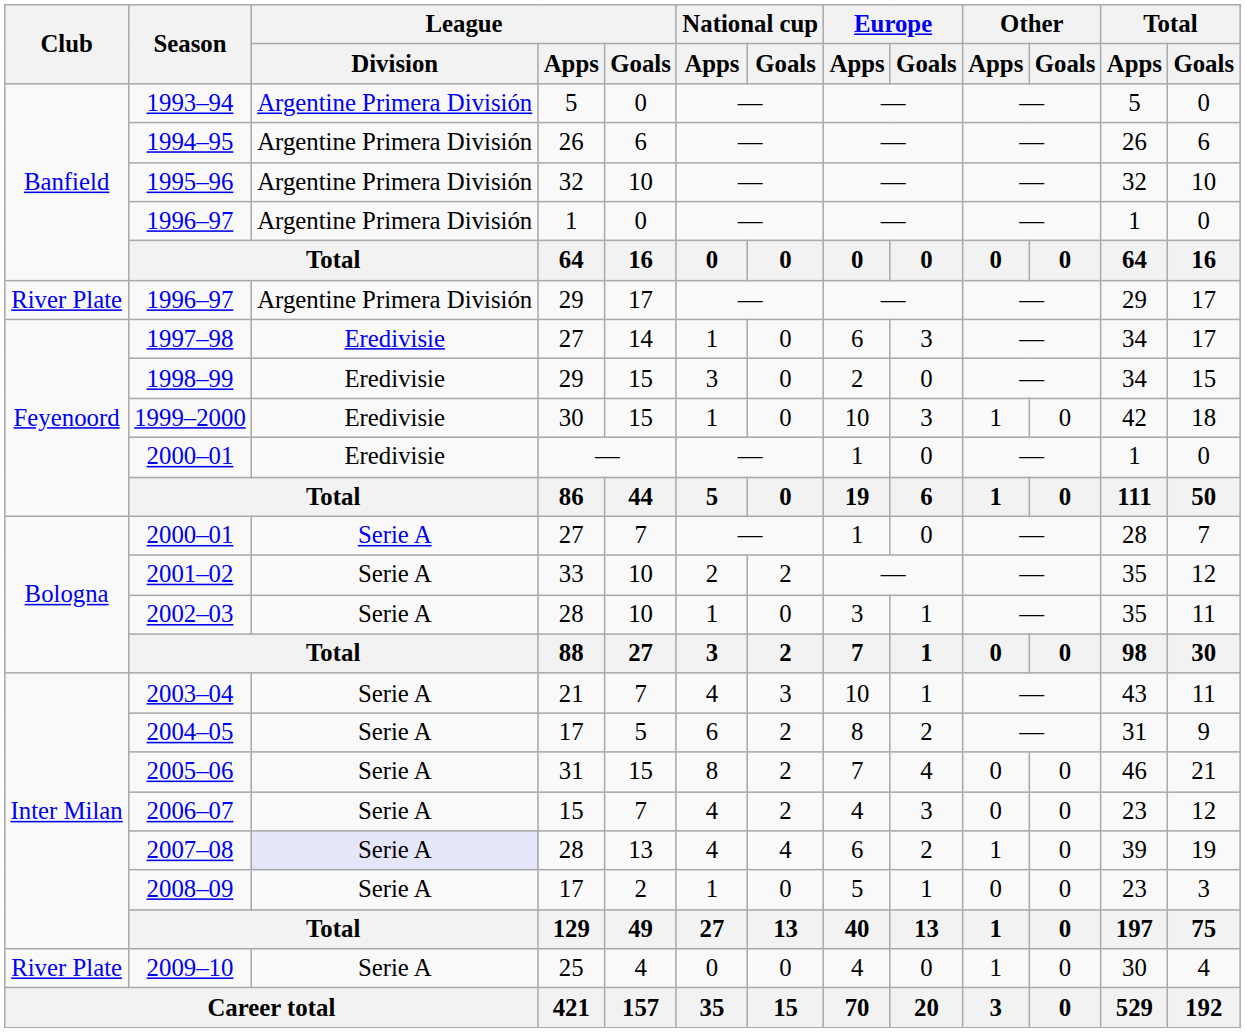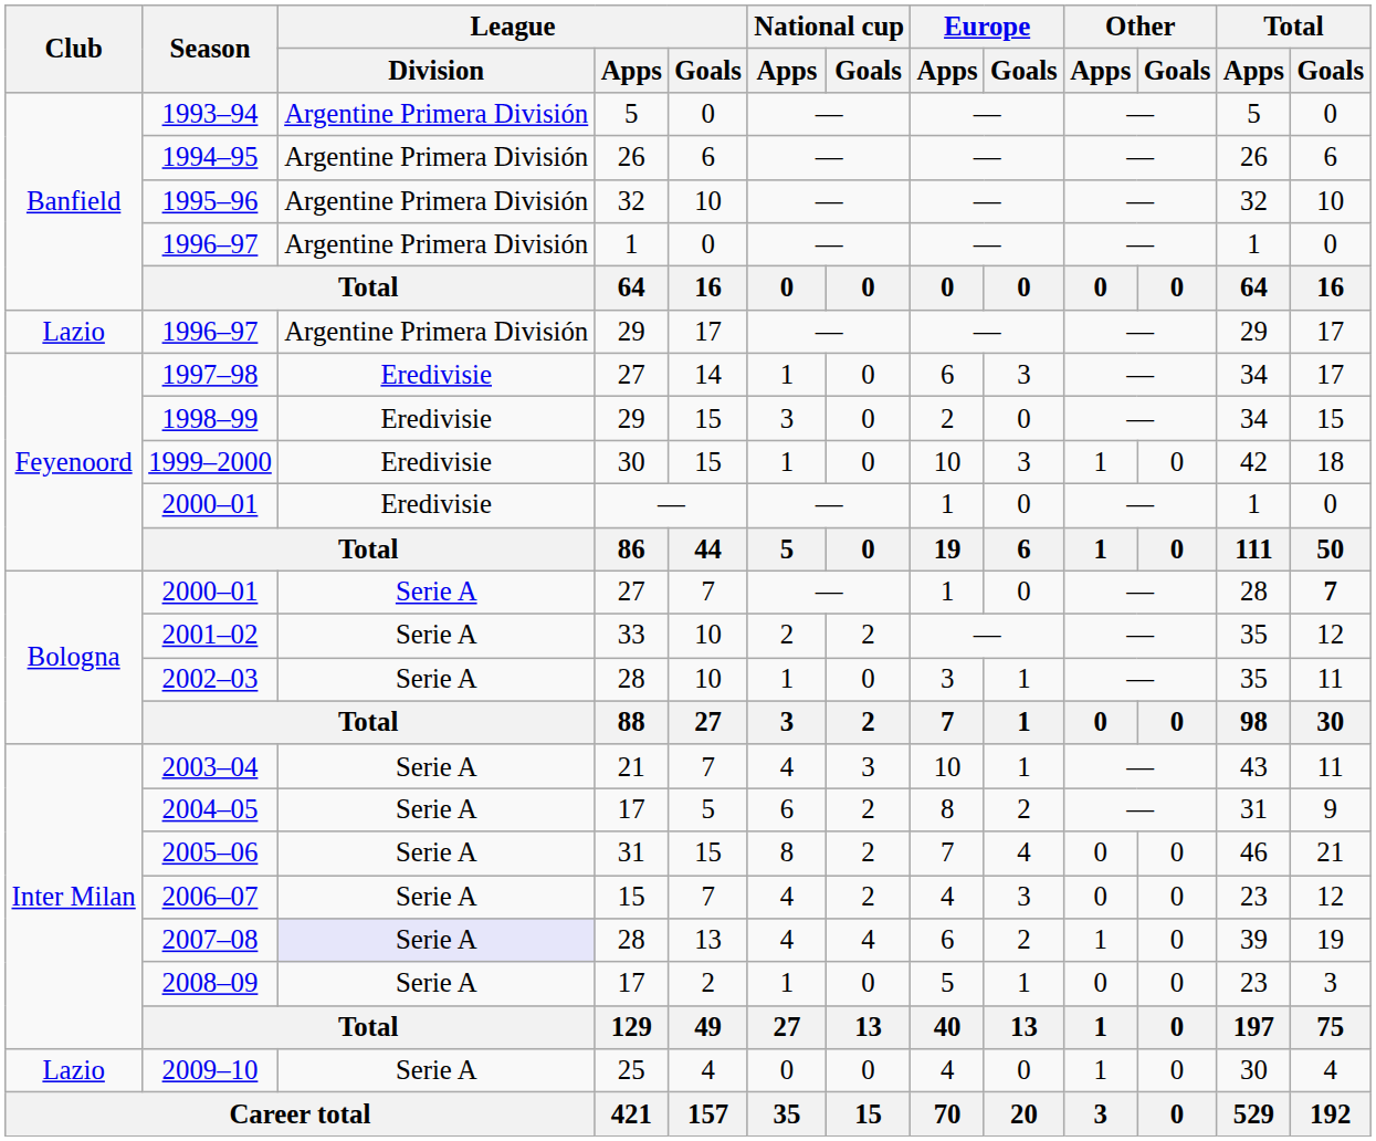1996–97 / 29 | Club: River Plate -> Lazio
2000–01 / 27 | Total / Goals: normal -> bold
2009–10 | Club: River Plate -> Lazio
